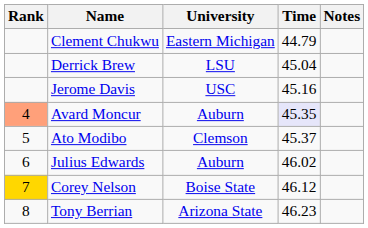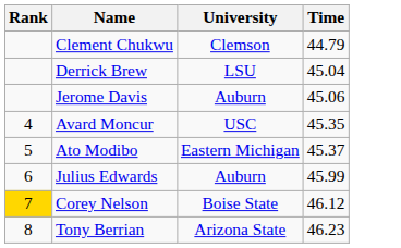- column: Notes
Clement Chukwu | University: Eastern Michigan -> Clemson
Jerome Davis | University: USC -> Auburn
Jerome Davis | Time: 45.16 -> 45.06
Avard Moncur | Rank: lightsalmon background -> no background
Avard Moncur | University: Auburn -> USC
Avard Moncur | Time: lavender background -> no background
Ato Modibo | University: Clemson -> Eastern Michigan
Julius Edwards | Time: 46.02 -> 45.99
